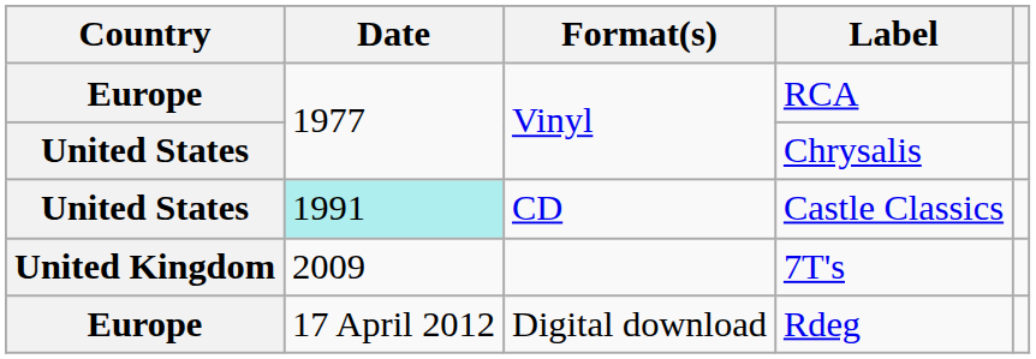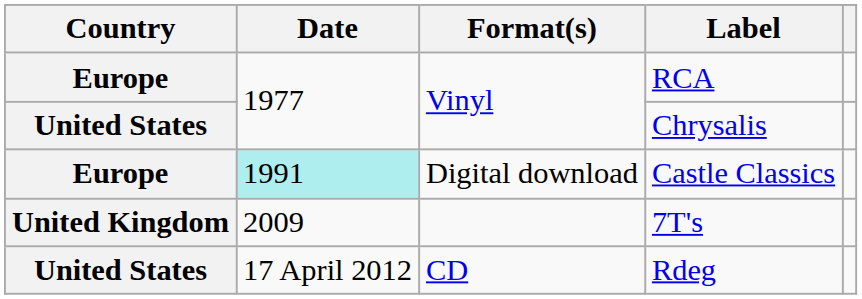Castle Classics | Country: United States -> Europe
Castle Classics | Format(s): CD -> Digital download
Rdeg | Country: Europe -> United States
Rdeg | Format(s): Digital download -> CD
